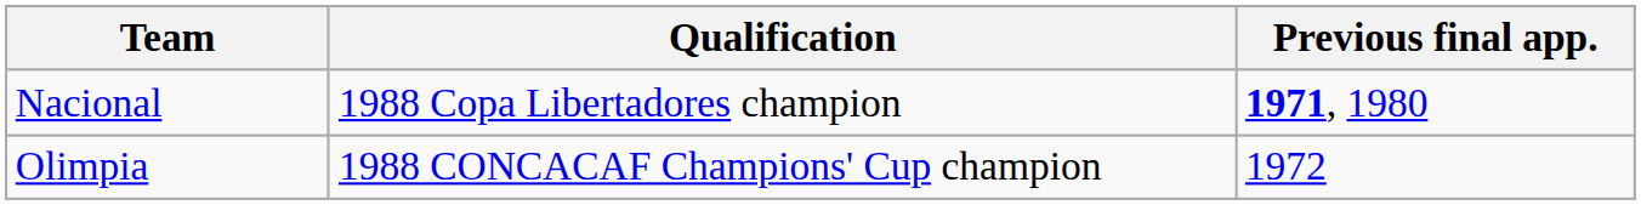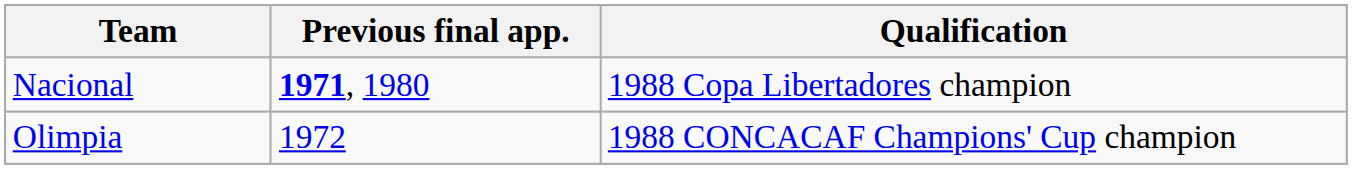columns swapped: Qualification <-> Previous final app.
